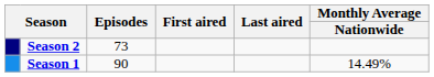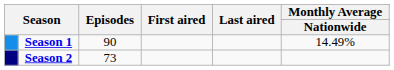rows swapped: Season 1 <-> Season 2
